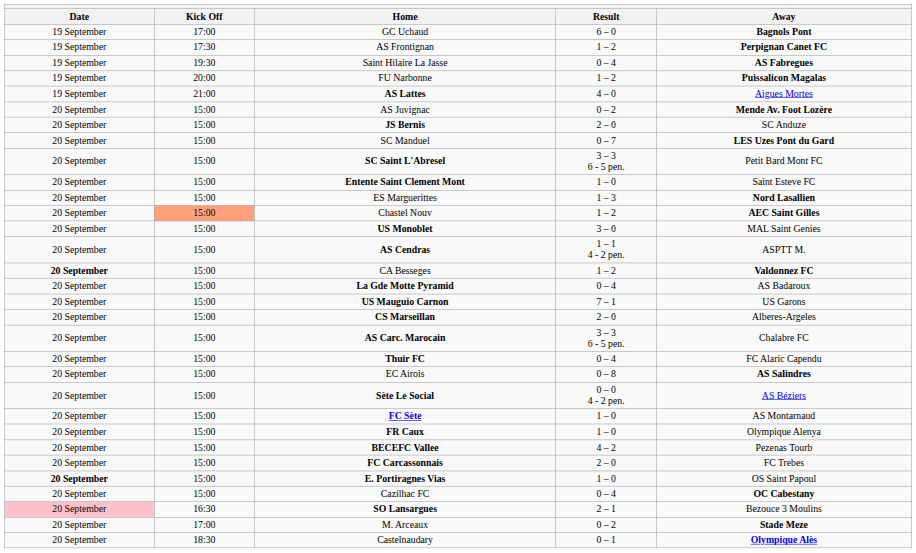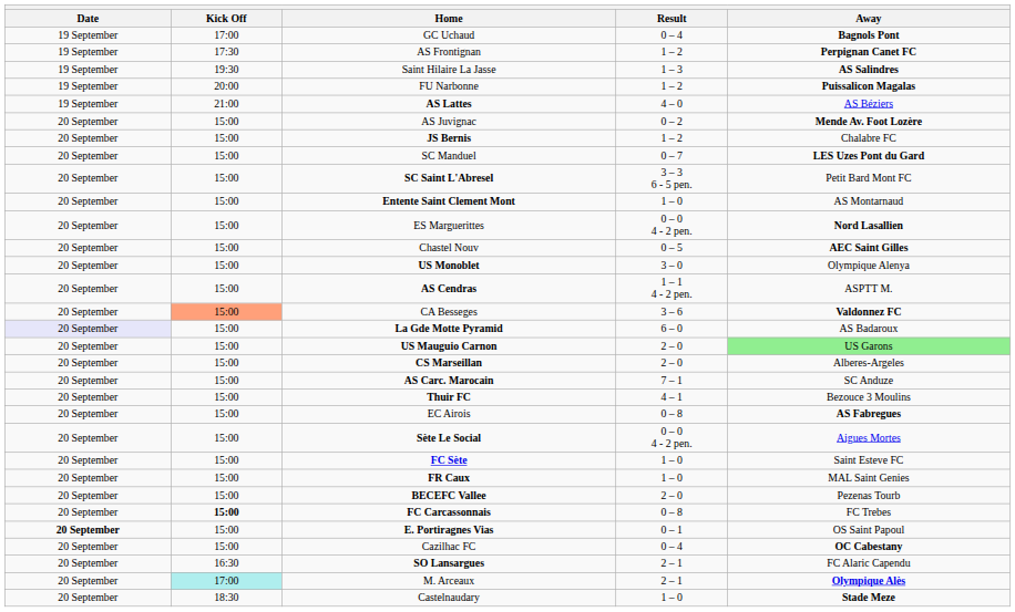GC Uchaud | Result: 6 – 0 -> 0 – 4
Saint Hilaire La Jasse | Result: 0 – 4 -> 1 – 3
Saint Hilaire La Jasse | Away: AS Fabregues -> AS Salindres
AS Lattes | Away: Aigues Mortes -> AS Béziers
JS Bernis | Result: 2 – 0 -> 1 – 2
JS Bernis | Away: SC Anduze -> Chalabre FC
Entente Saint Clement Mont | Away: Saint Esteve FC -> AS Montarnaud
ES Marguerittes | Result: 1 – 3 -> 0 – 0 4 - 2 pen.
Chastel Nouv | Kick Off: lightsalmon background -> no background
Chastel Nouv | Result: 1 – 2 -> 0 – 5
US Monoblet | Away: MAL Saint Genies -> Olympique Alenya
CA Besseges | Date: bold -> normal
CA Besseges | Kick Off: no background -> lightsalmon background
CA Besseges | Result: 1 – 2 -> 3 – 6
La Gde Motte Pyramid | Date: no background -> lavender background
La Gde Motte Pyramid | Result: 0 – 4 -> 6 – 0
US Mauguio Carnon | Result: 7 – 1 -> 2 – 0
US Mauguio Carnon | Away: no background -> lightgreen background
AS Carc. Marocain | Result: 3 – 3 6 - 5 pen. -> 7 – 1
AS Carc. Marocain | Away: Chalabre FC -> SC Anduze
Thuir FC | Result: 0 – 4 -> 4 – 1
Thuir FC | Away: FC Alaric Capendu -> Bezouce 3 Moulins
EC Airois | Away: AS Salindres -> AS Fabregues
Sète Le Social | Away: AS Béziers -> Aigues Mortes
FC Sète | Away: AS Montarnaud -> Saint Esteve FC
FR Caux | Away: Olympique Alenya -> MAL Saint Genies
BECEFC Vallee | Result: 4 – 2 -> 2 – 0
FC Carcassonnais | Kick Off: normal -> bold
FC Carcassonnais | Result: 2 – 0 -> 0 – 8
E. Portiragnes Vias | Result: 1 – 0 -> 0 – 1
SO Lansargues | Date: pink background -> no background
SO Lansargues | Away: Bezouce 3 Moulins -> FC Alaric Capendu
M. Arceaux | Kick Off: no background -> paleturquoise background
M. Arceaux | Result: 0 – 2 -> 2 – 1
M. Arceaux | Away: Stade Meze -> Olympique Alès
Castelnaudary | Result: 0 – 1 -> 1 – 0
Castelnaudary | Away: Olympique Alès -> Stade Meze
